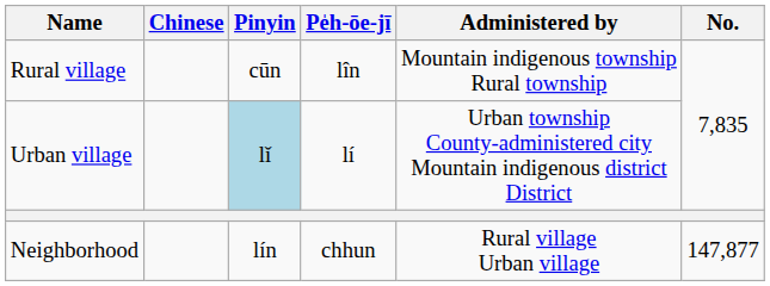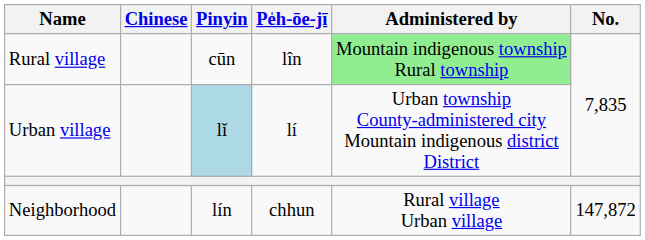Rural village | Administered by: no background -> lightgreen background
Neighborhood | No.: 147,877 -> 147,872
